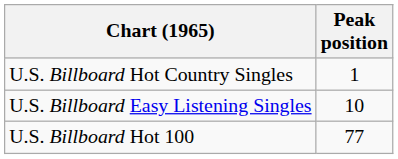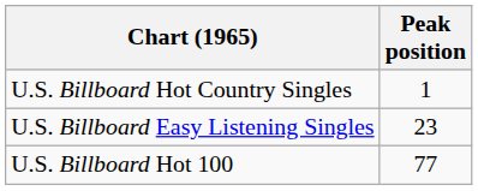U.S. Billboard Easy Listening Singles | Peak position: 10 -> 23
